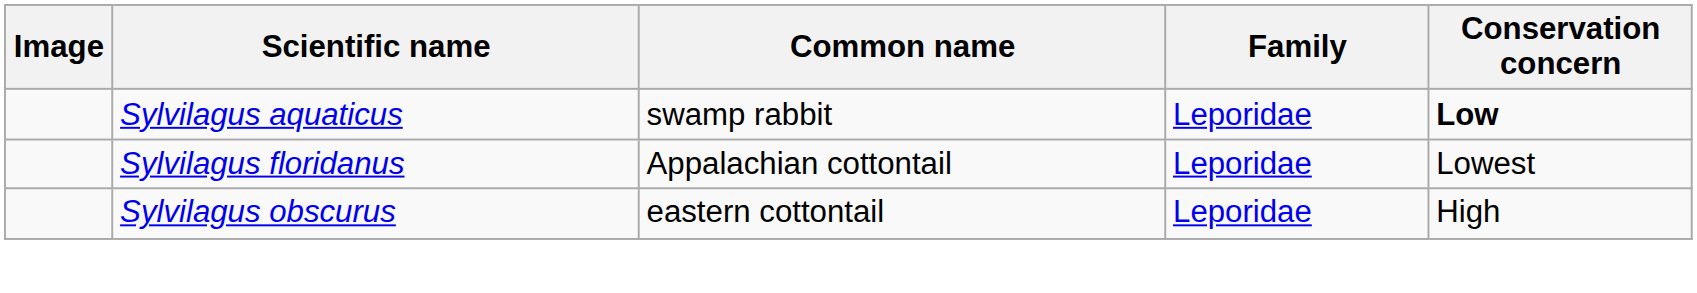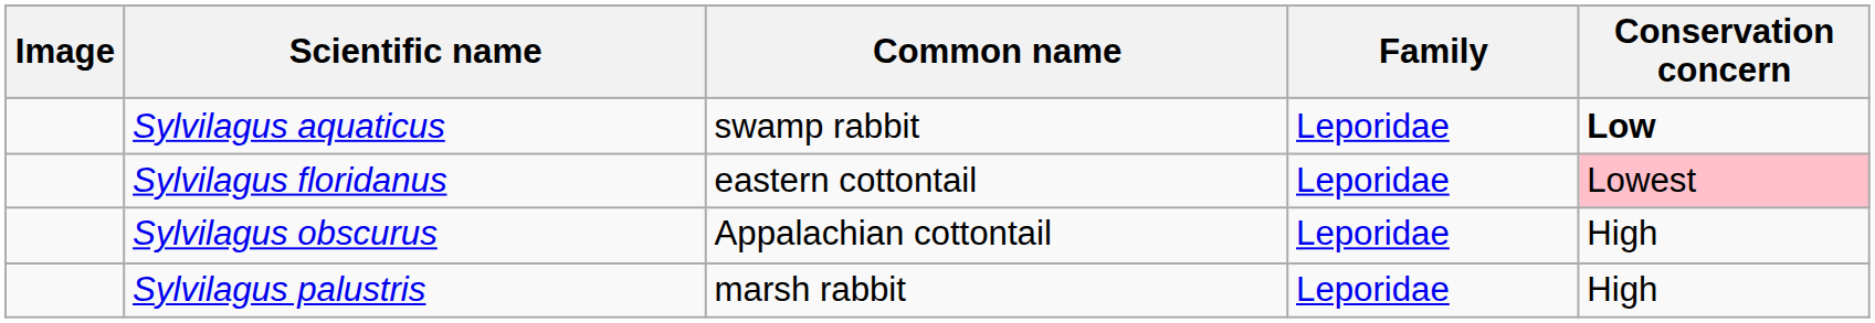Sylvilagus floridanus | Common name: Appalachian cottontail -> eastern cottontail
Sylvilagus floridanus | Conservation concern: no background -> pink background
Sylvilagus obscurus | Common name: eastern cottontail -> Appalachian cottontail
+ row: Sylvilagus palustris | marsh rabbit | Leporidae | High
